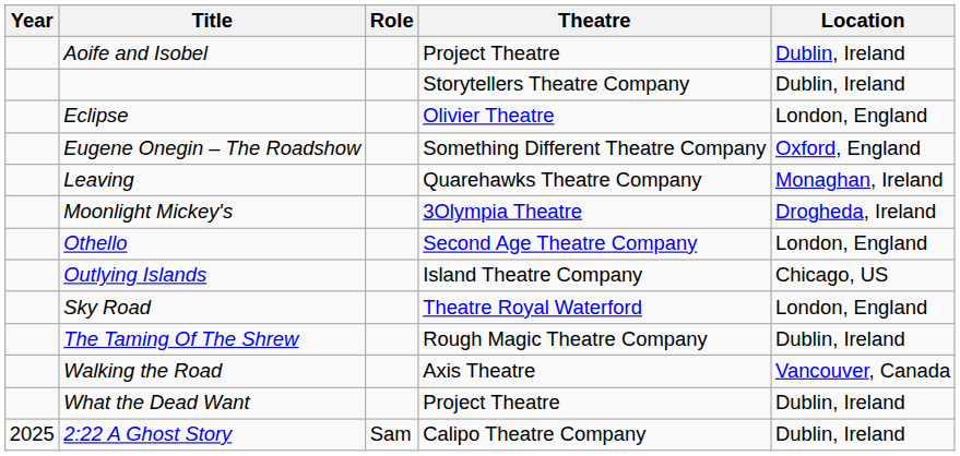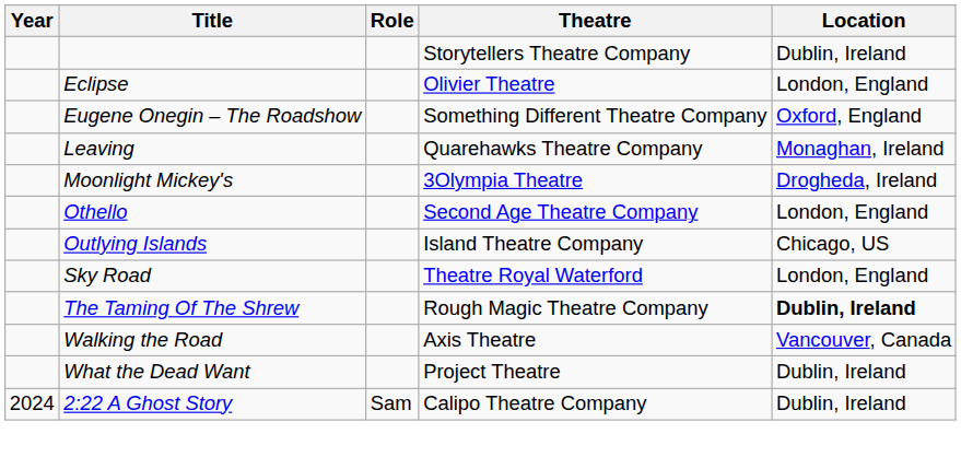- row: Aoife and Isobel | Project Theatre | Dublin, Ireland
The Taming Of The Shrew | Location: normal -> bold
2:22 A Ghost Story | Year: 2025 -> 2024
